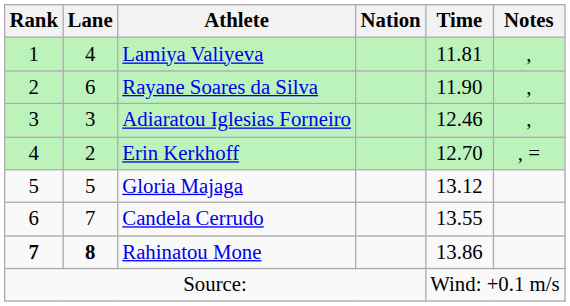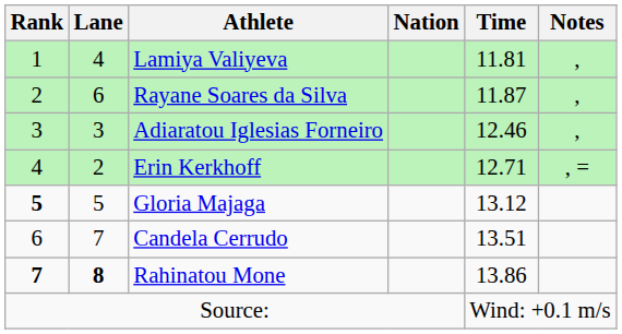Rayane Soares da Silva | Time: 11.90 -> 11.87
Erin Kerkhoff | Time: 12.70 -> 12.71
Gloria Majaga | Rank: normal -> bold
Candela Cerrudo | Time: 13.55 -> 13.51
